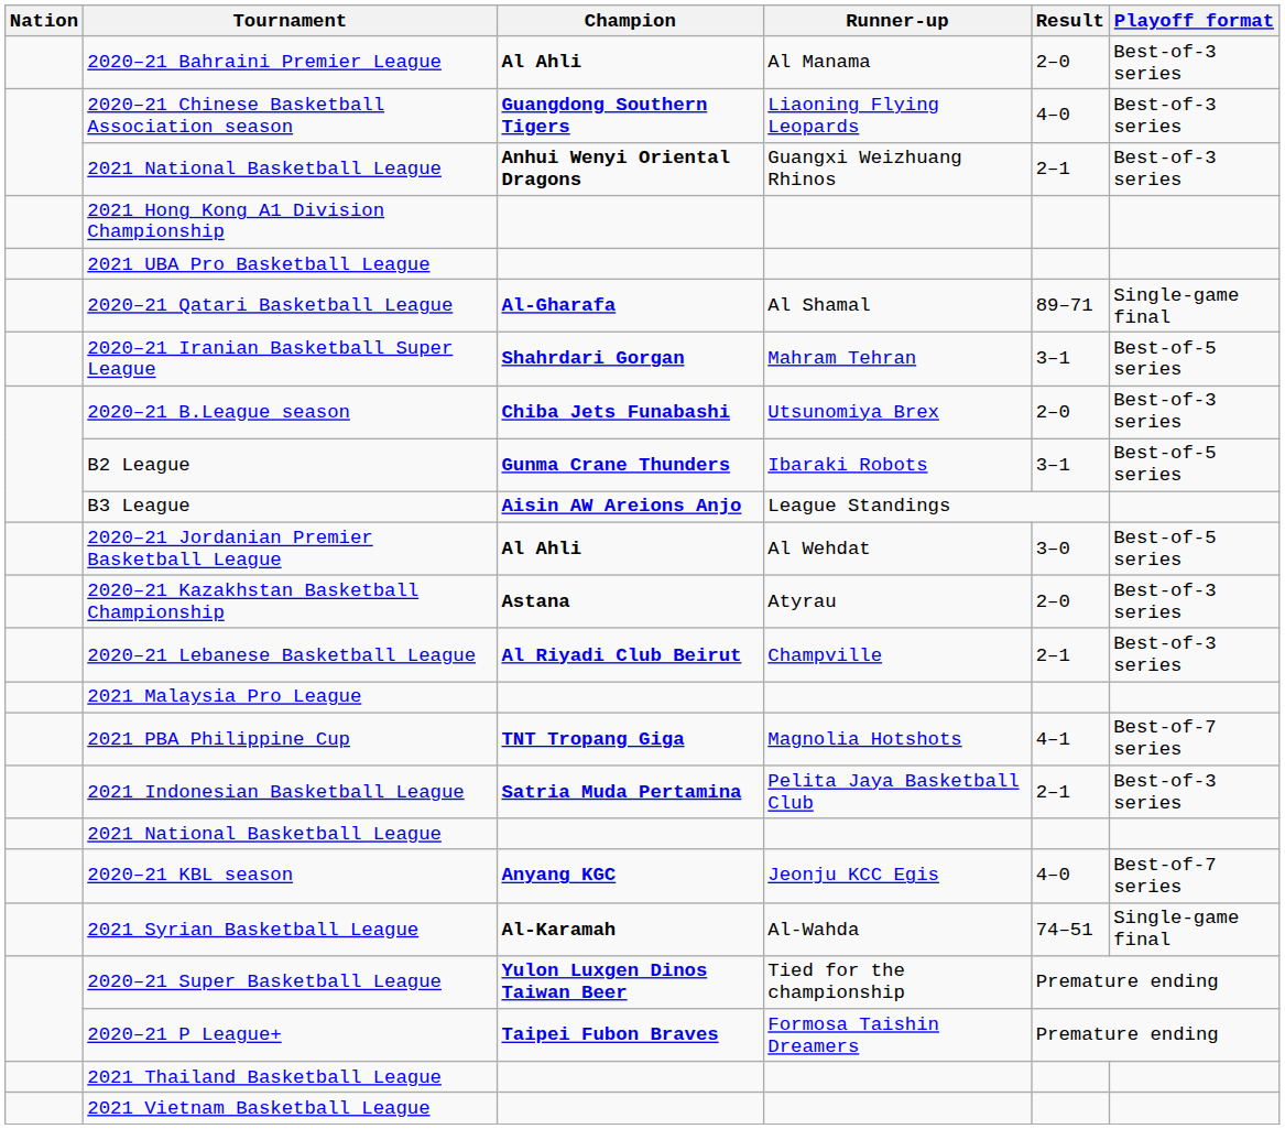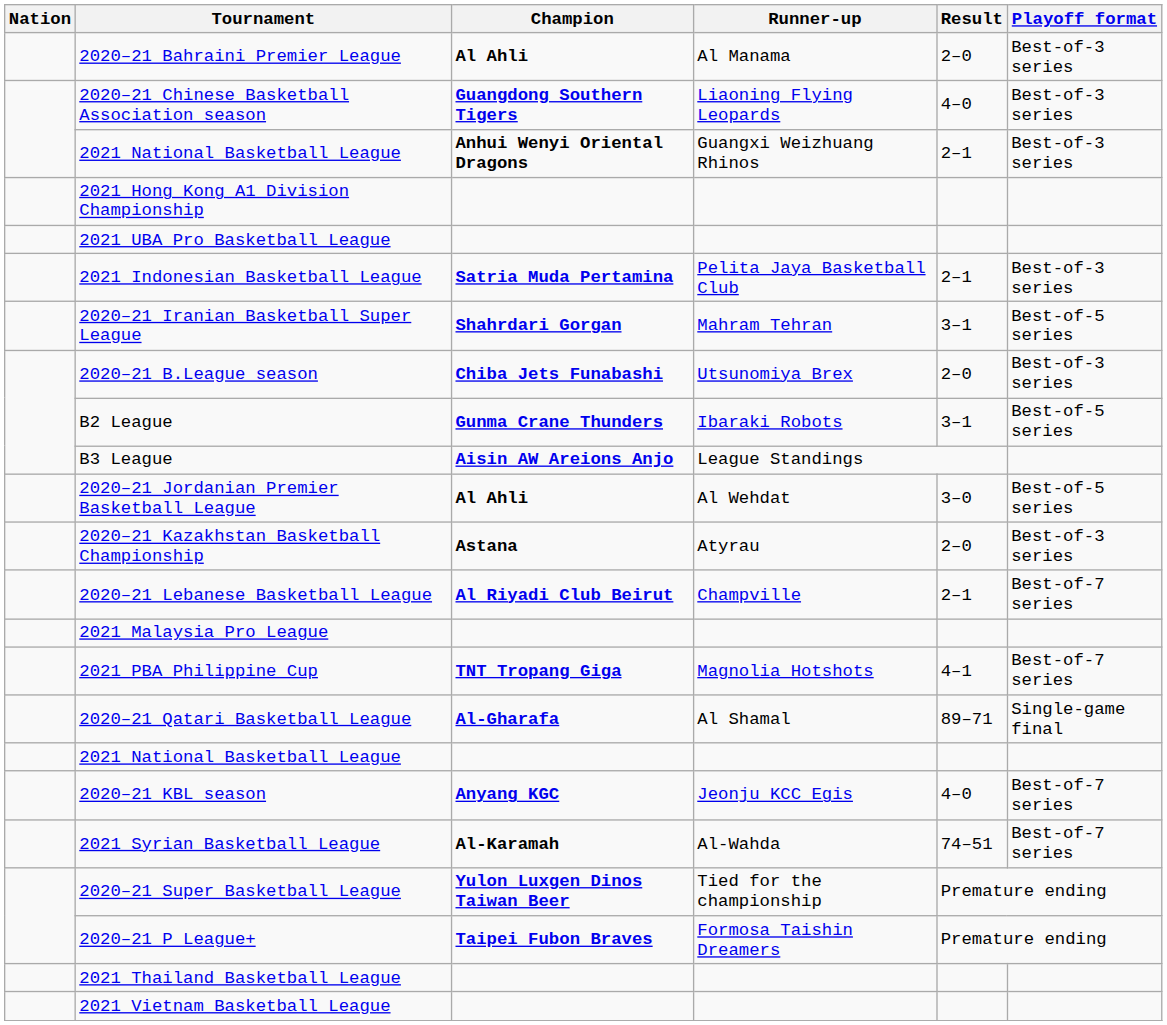rows swapped: 2021 Indonesian Basketball League <-> 2020–21 Qatari Basketball League
2020–21 Lebanese Basketball League | Playoff format: Best-of-3 series -> Best-of-7 series
2021 Syrian Basketball League | Playoff format: Single-game final -> Best-of-7 series
